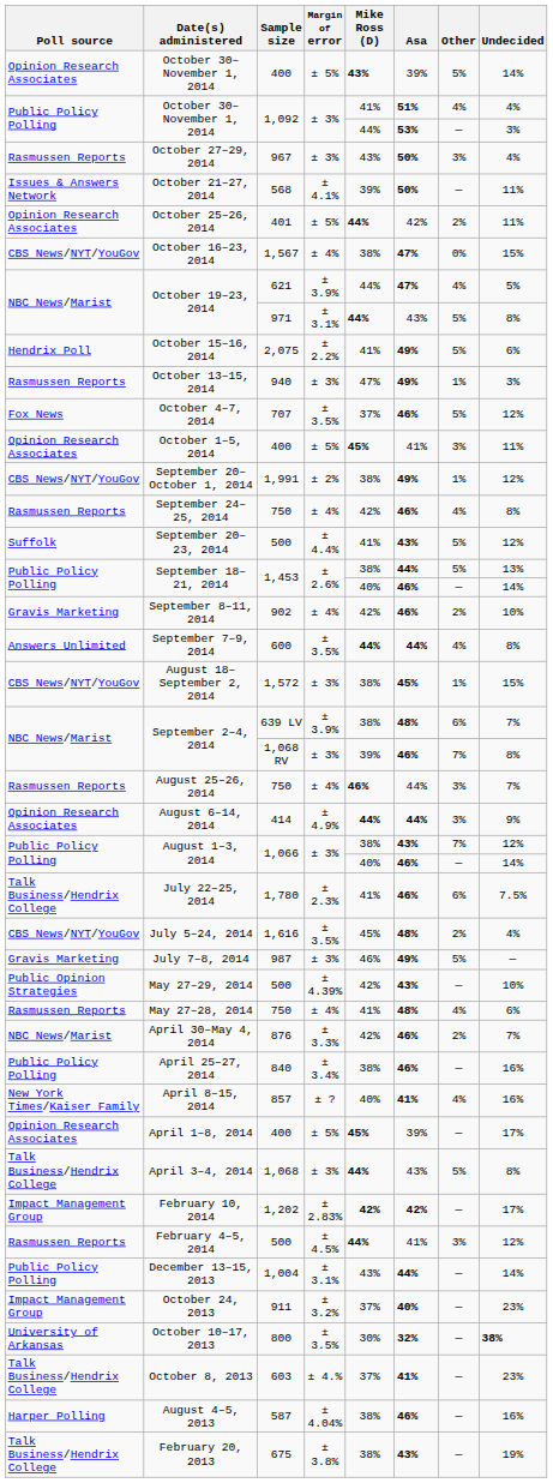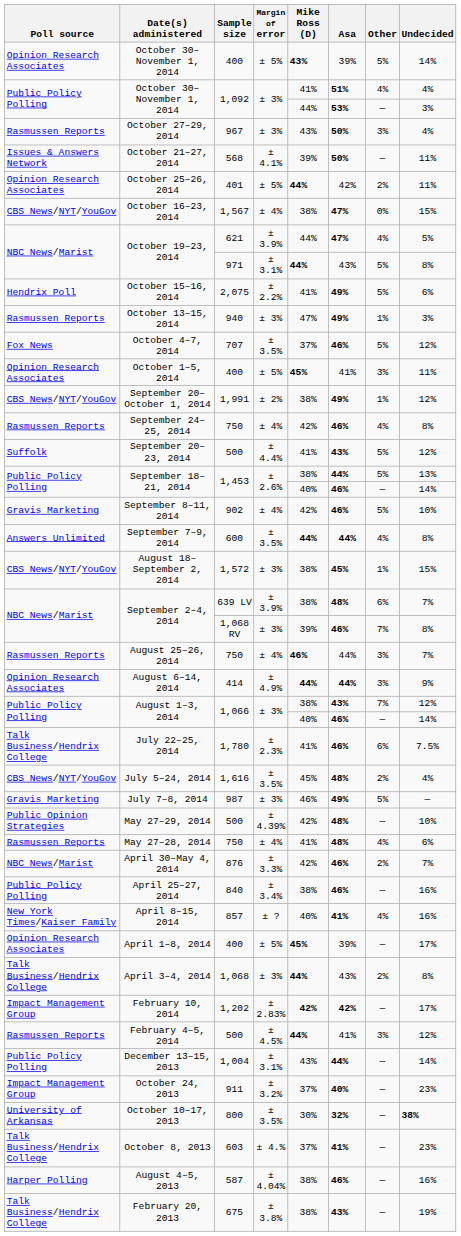September 8–11, 2014 | Other: 2% -> 5%
May 27–29, 2014 | Asa: 43% -> 48%
April 3–4, 2014 | Other: 5% -> 2%
